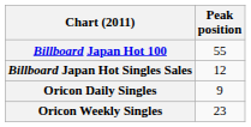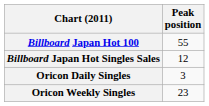Oricon Daily Singles | Peak position: 9 -> 3
